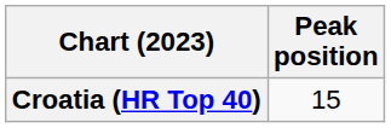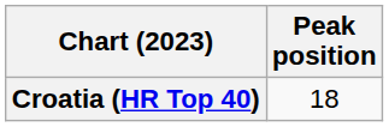Croatia (HR Top 40) | Peak position: 15 -> 18
